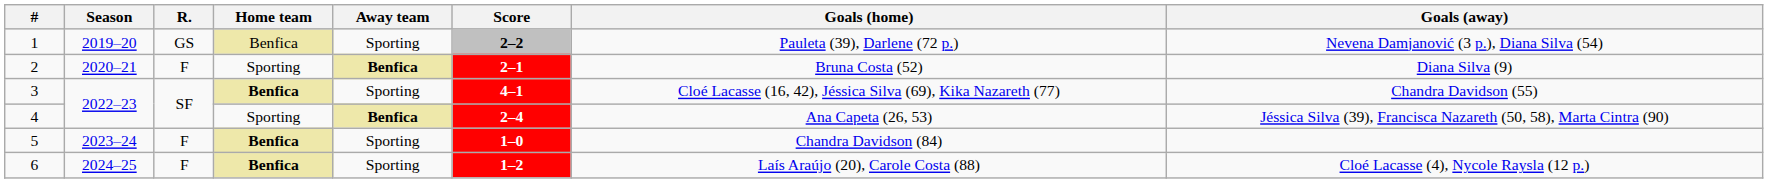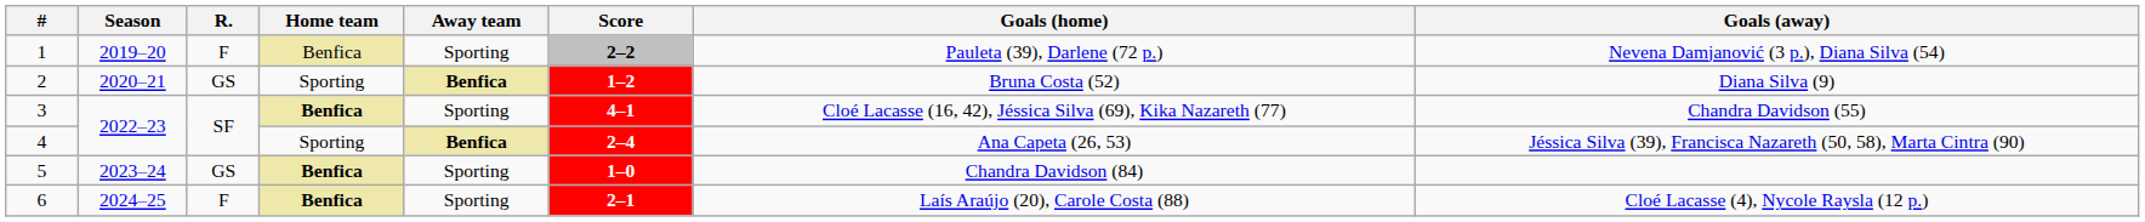1 | R.: GS -> F
2 | R.: F -> GS
2 | Score: 2–1 -> 1–2
5 | R.: F -> GS
6 | Score: 1–2 -> 2–1
